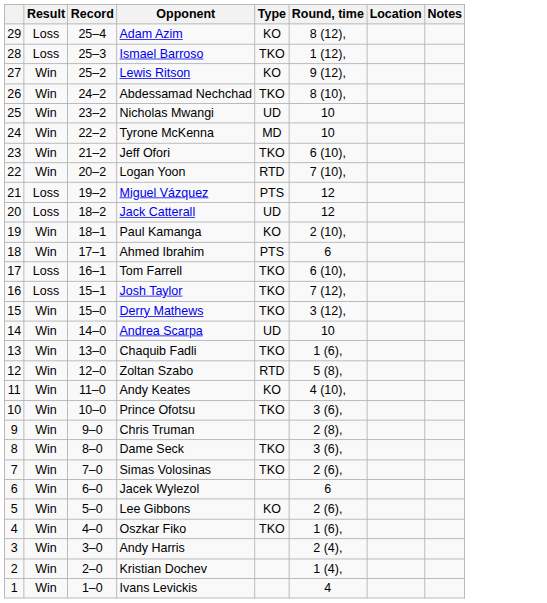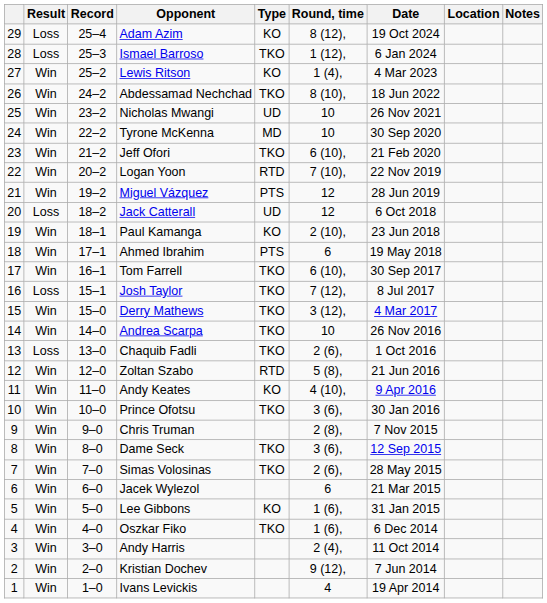+ column: Date | 19 Oct 2024 | 6 Jan 2024 | 4 Mar 2023 | 18 Jun 2022 | 26 Nov 2021 | 30 Sep 2020 | 21 Feb 2020 | 22 Nov 2019 | 28 Jun 2019 | 6 Oct 2018 | 23 Jun 2018 | 19 May 2018 | 30 Sep 2017 | 8 Jul 2017 | 4 Mar 2017 | 26 Nov 2016 | 1 Oct 2016 | 21 Jun 2016 | 9 Apr 2016 | 30 Jan 2016 | 7 Nov 2015 | 12 Sep 2015 | 28 May 2015 | 21 Mar 2015 | 31 Jan 2015 | 6 Dec 2014 | 11 Oct 2014 | 7 Jun 2014 | 19 Apr 2014
Lewis Ritson | Round, time: 9 (12), -> 1 (4),
Miguel Vázquez | Result: Loss -> Win
Tom Farrell | Result: Loss -> Win
Andrea Scarpa | Type: UD -> TKO
Chaquib Fadli | Result: Win -> Loss
Chaquib Fadli | Round, time: 1 (6), -> 2 (6),
Lee Gibbons | Round, time: 2 (6), -> 1 (6),
Kristian Dochev | Round, time: 1 (4), -> 9 (12),
